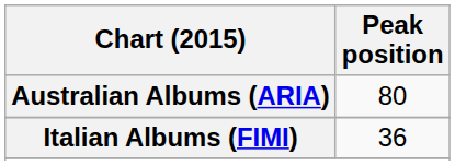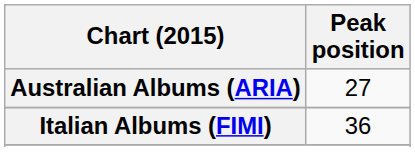Australian Albums (ARIA) | Peak position: 80 -> 27
